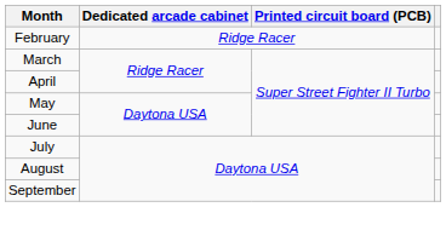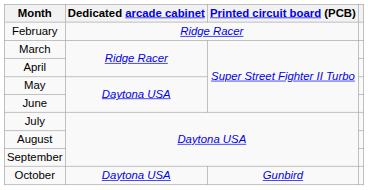+ row: October | Daytona USA | Gunbird
